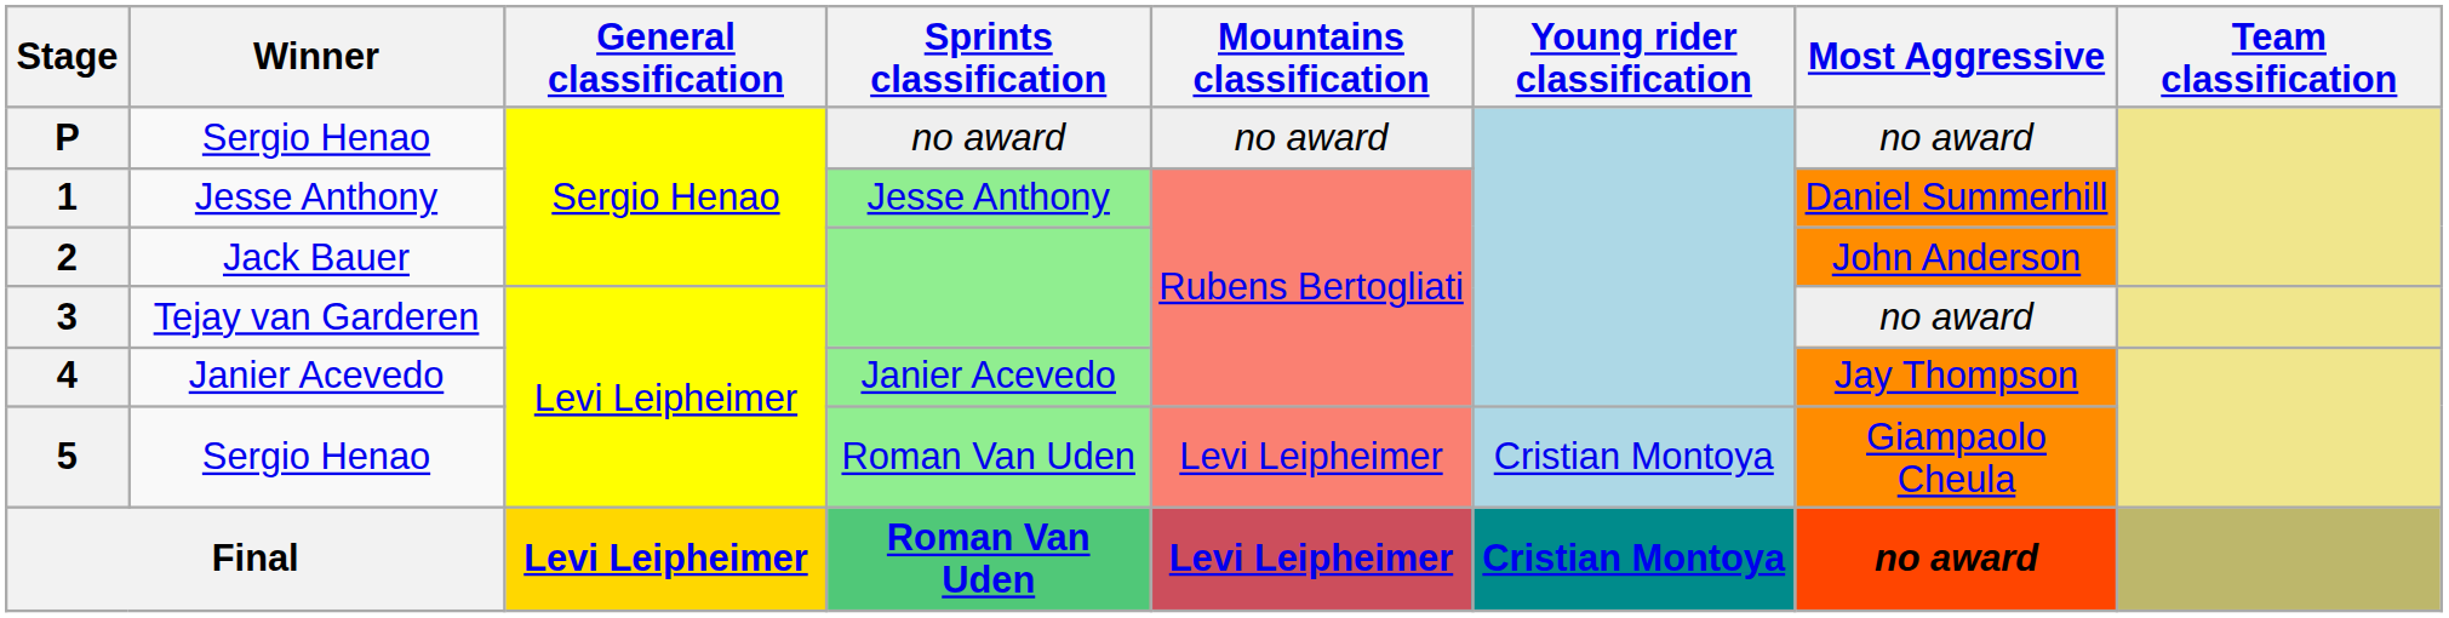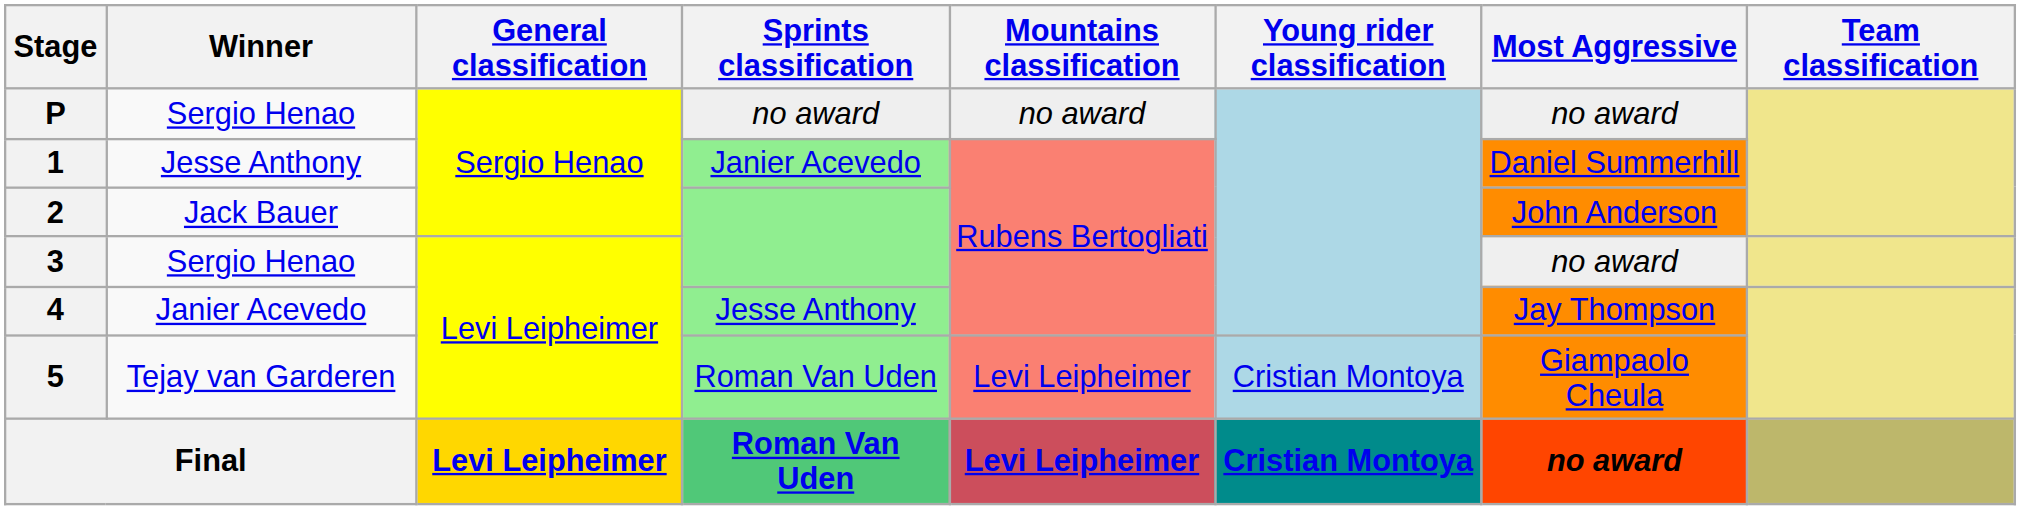1 | Sprints classification: Jesse Anthony -> Janier Acevedo
3 | Winner: Tejay van Garderen -> Sergio Henao
4 | Sprints classification: Janier Acevedo -> Jesse Anthony
5 | Winner: Sergio Henao -> Tejay van Garderen
